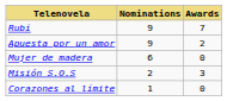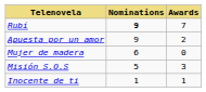Rubí | Nominations: normal -> bold
Misión S.O.S | Nominations: 2 -> 5
+ row: Inocente de ti | 1 | 1
- row: Corazones al límite | 1 | 0
